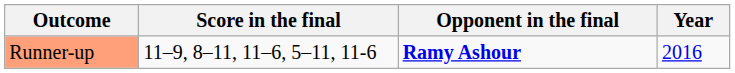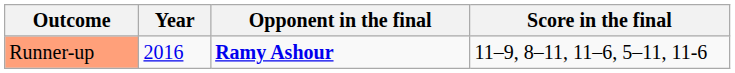columns swapped: Year <-> Score in the final
